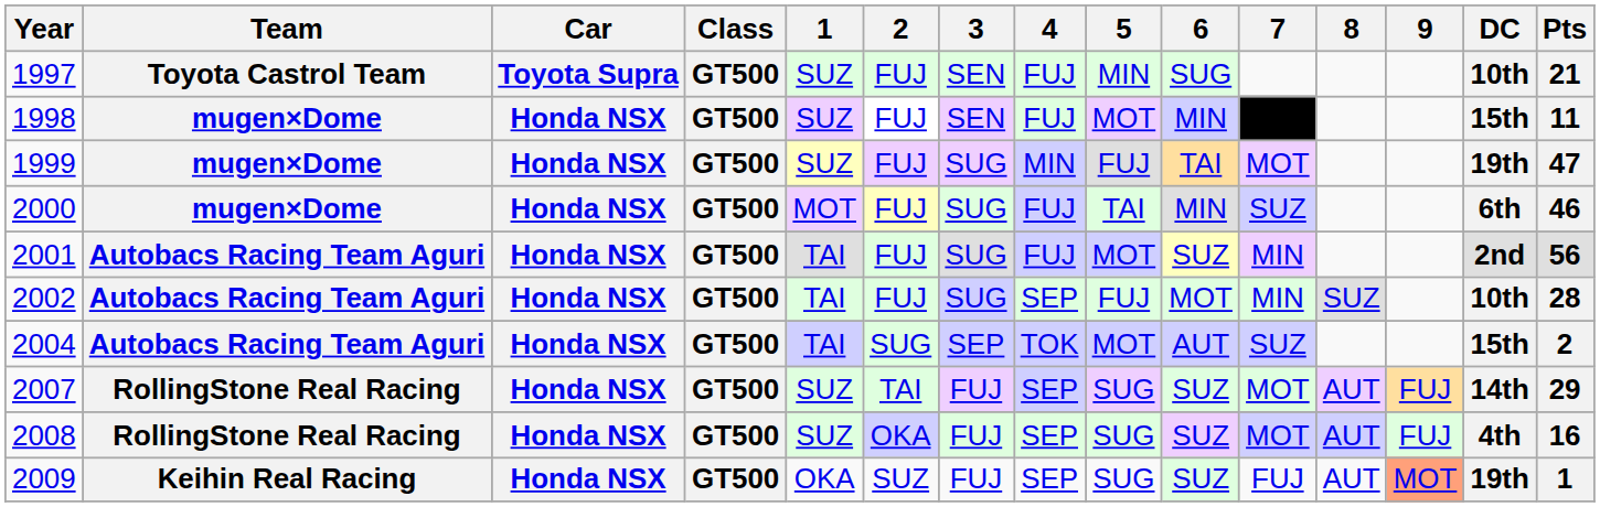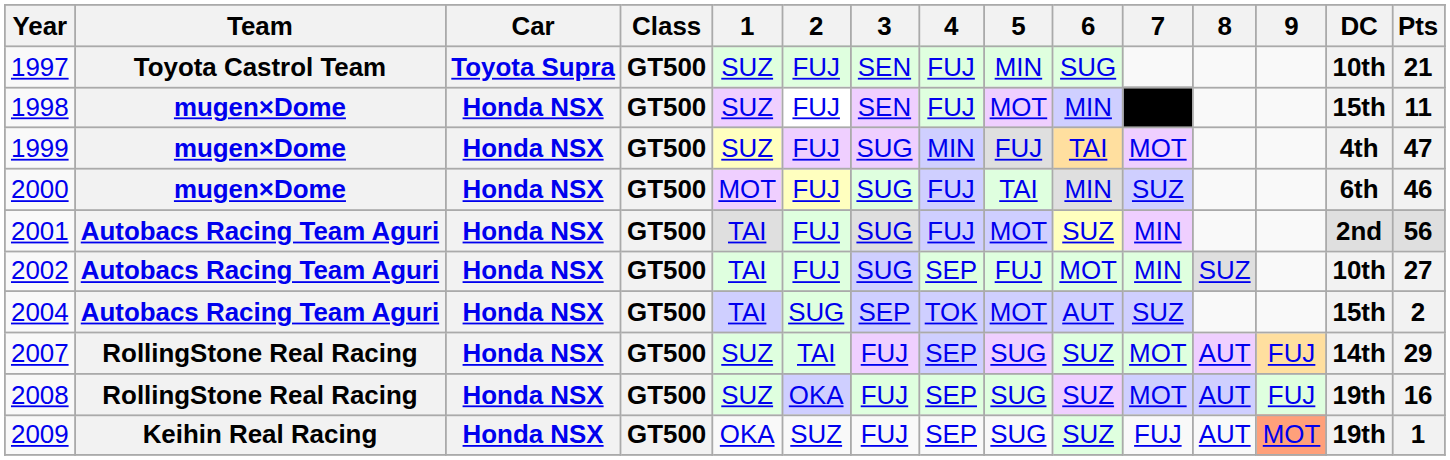1999 | DC: 19th -> 4th
2002 | Pts: 28 -> 27
2008 | DC: 4th -> 19th
